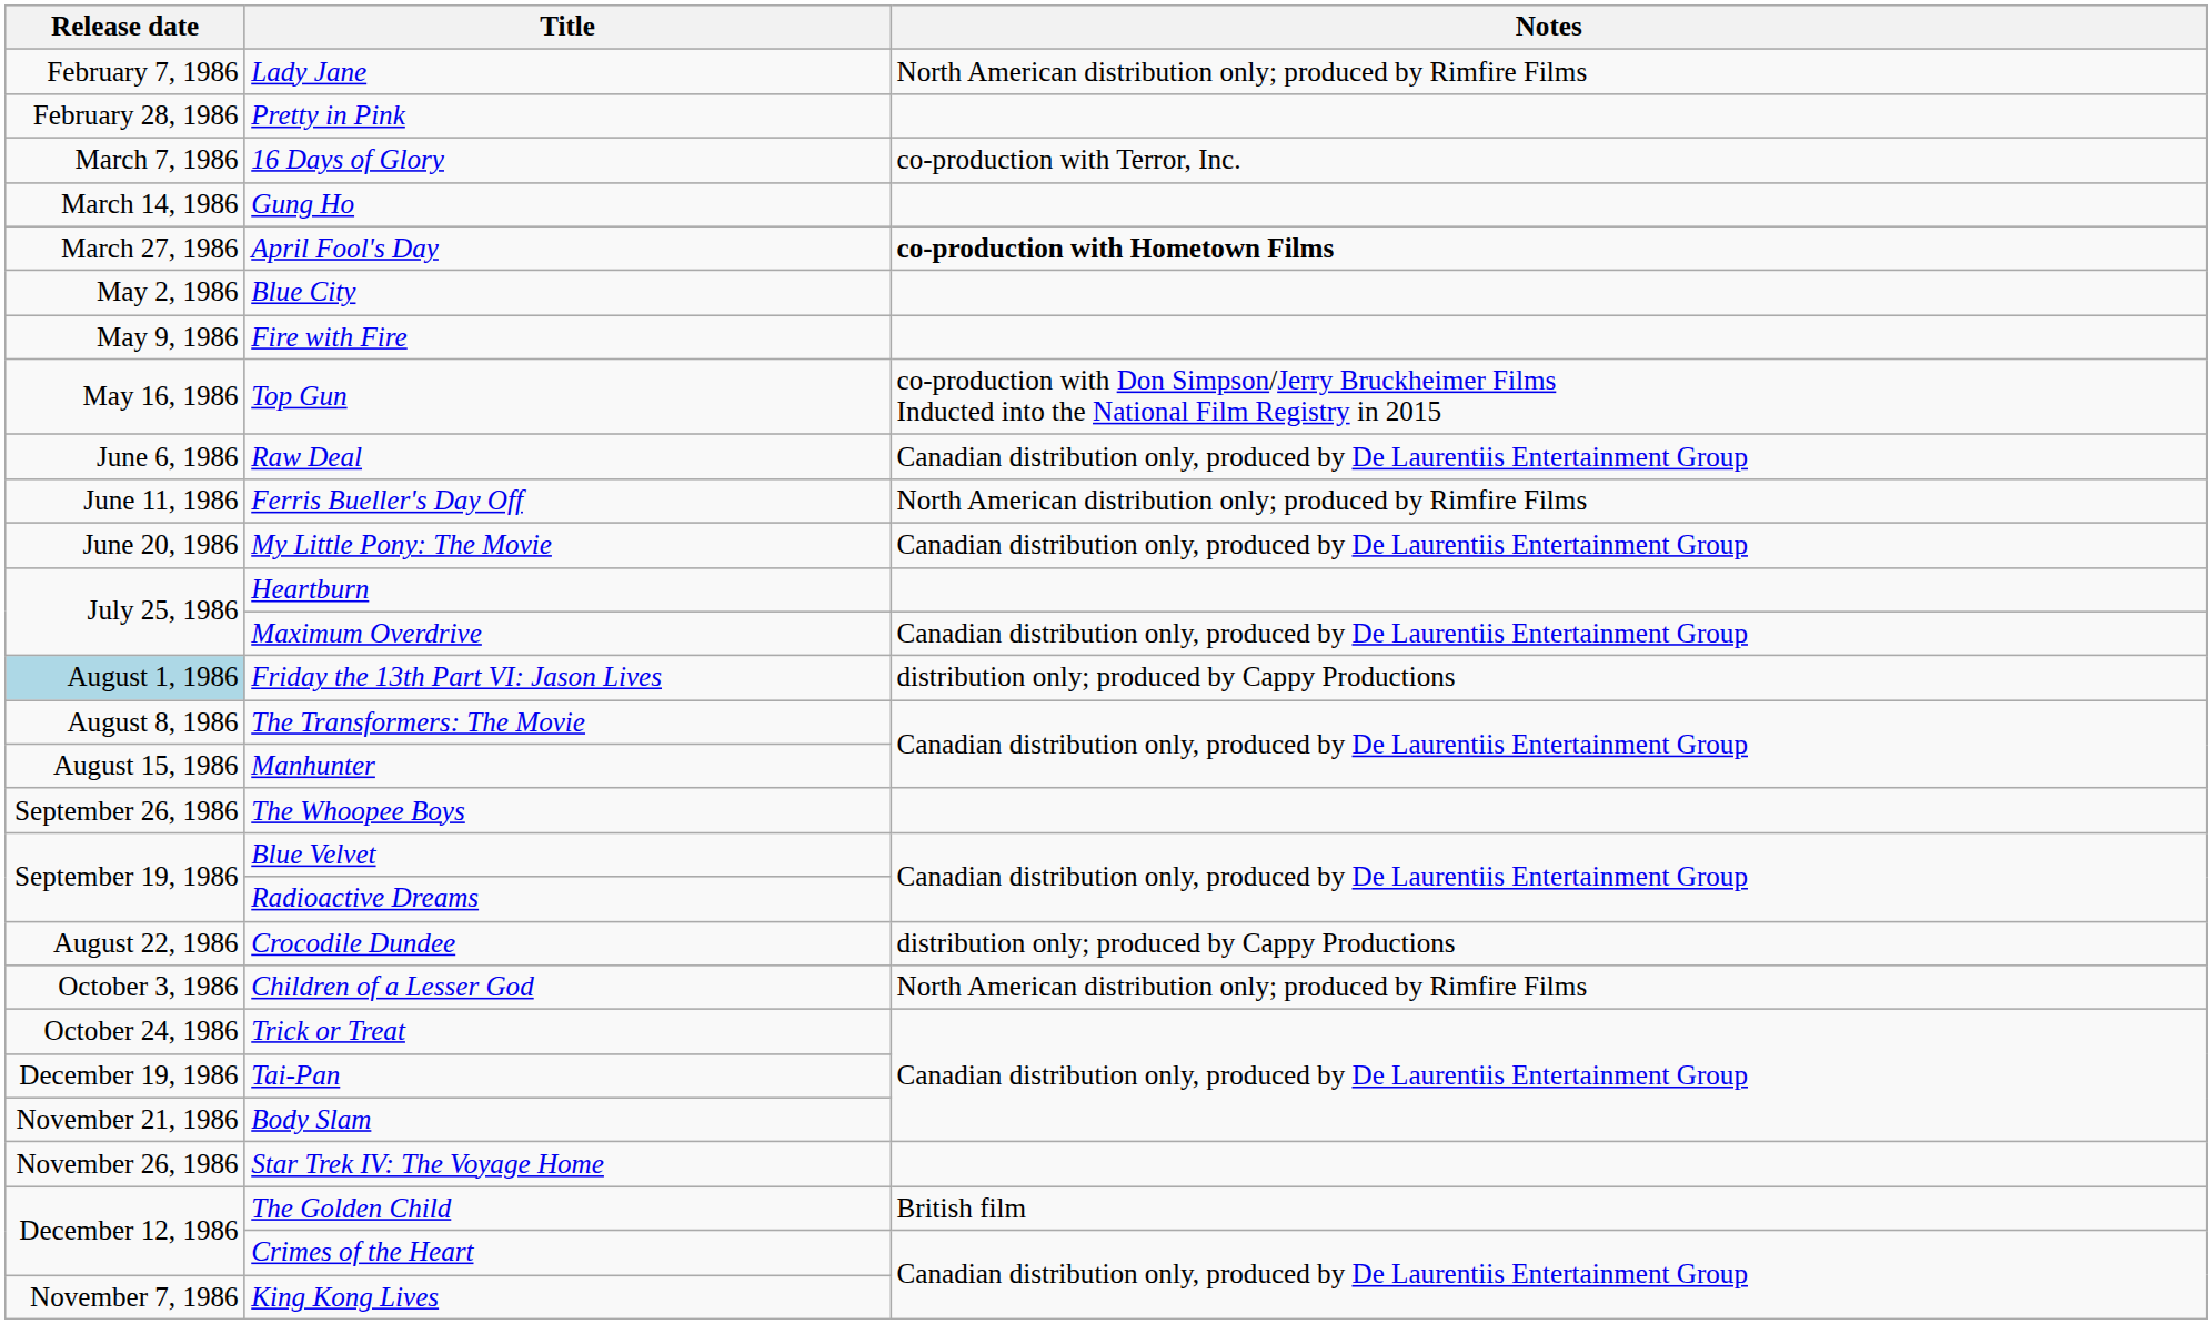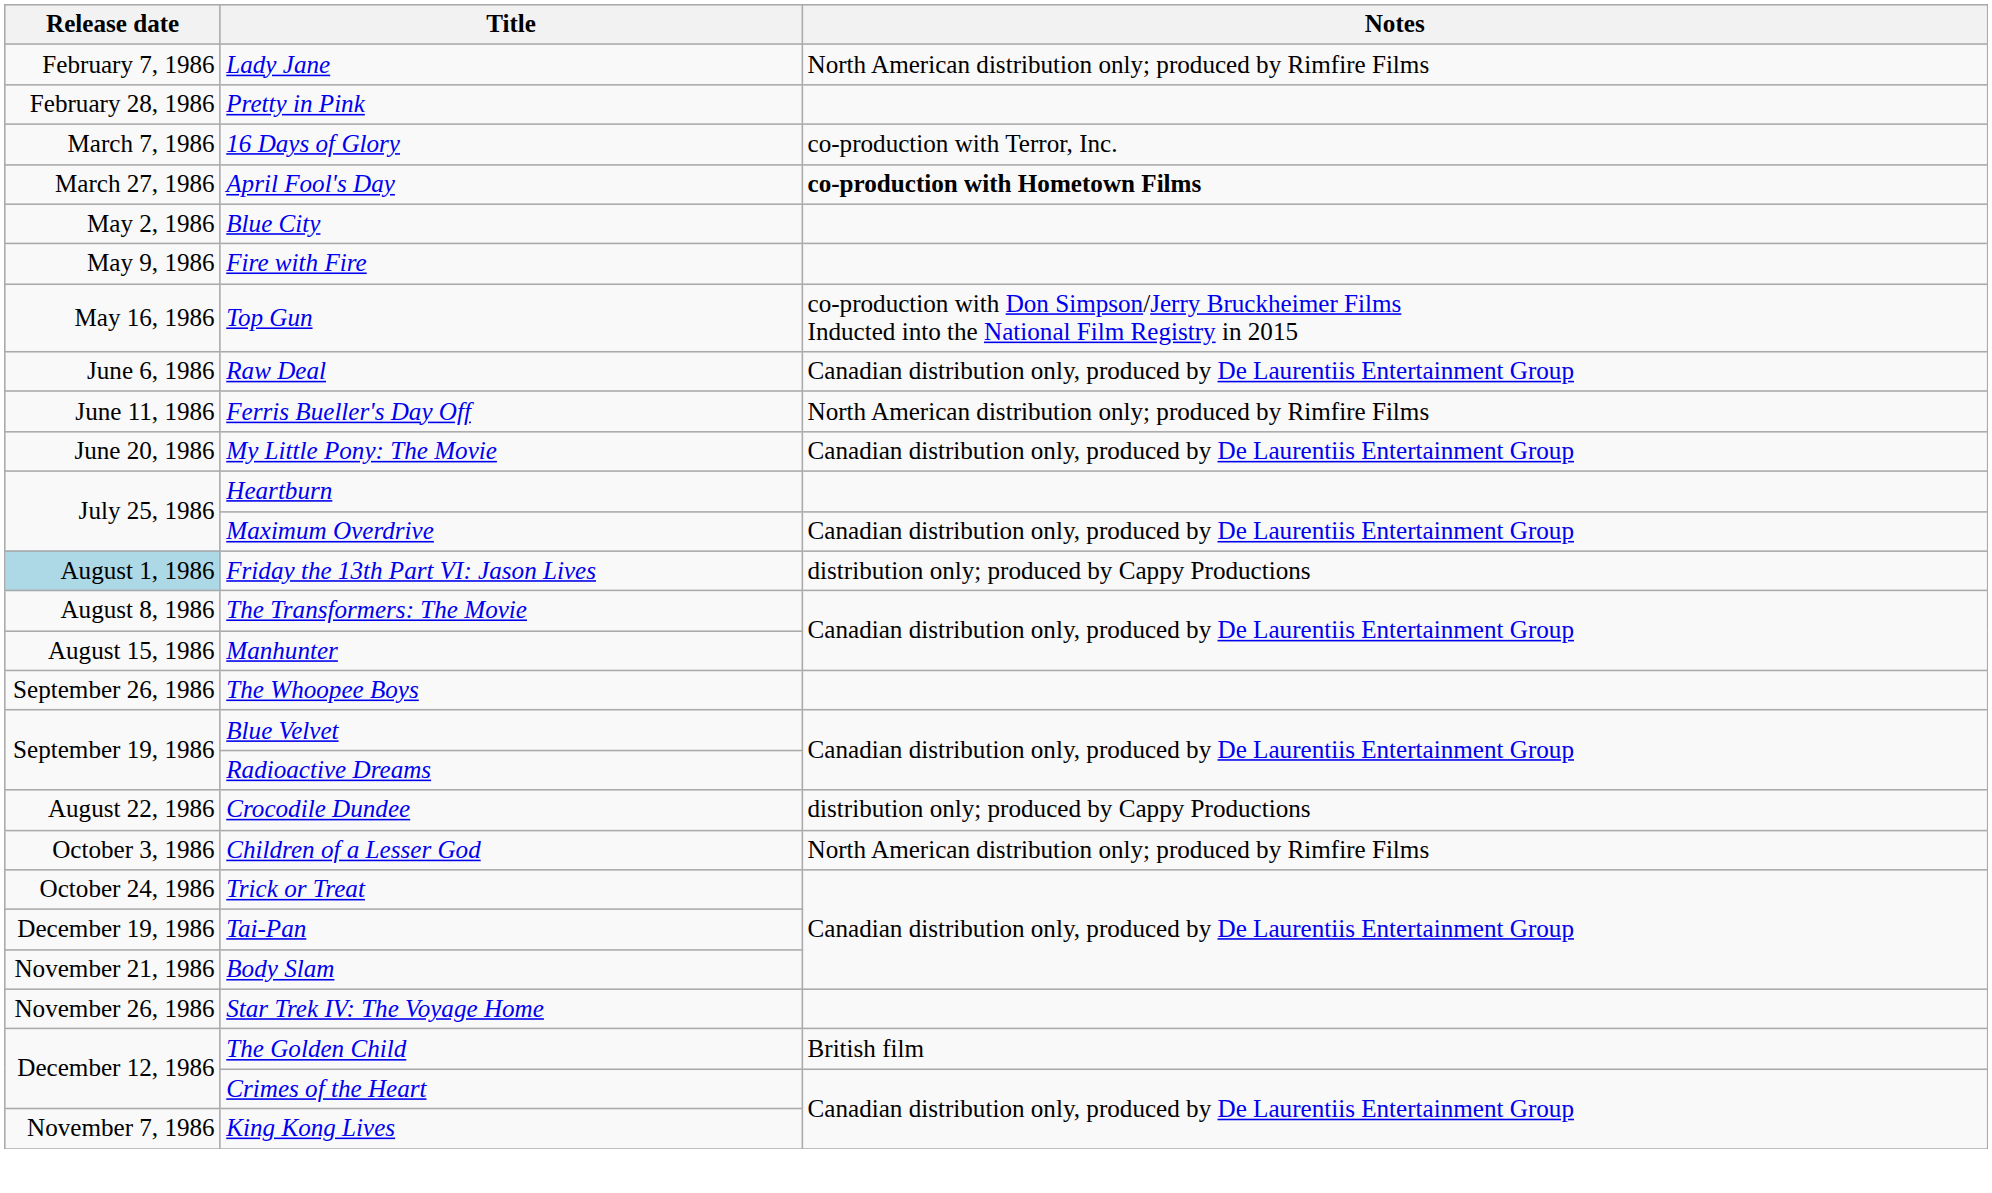- row: March 14, 1986 | Gung Ho
